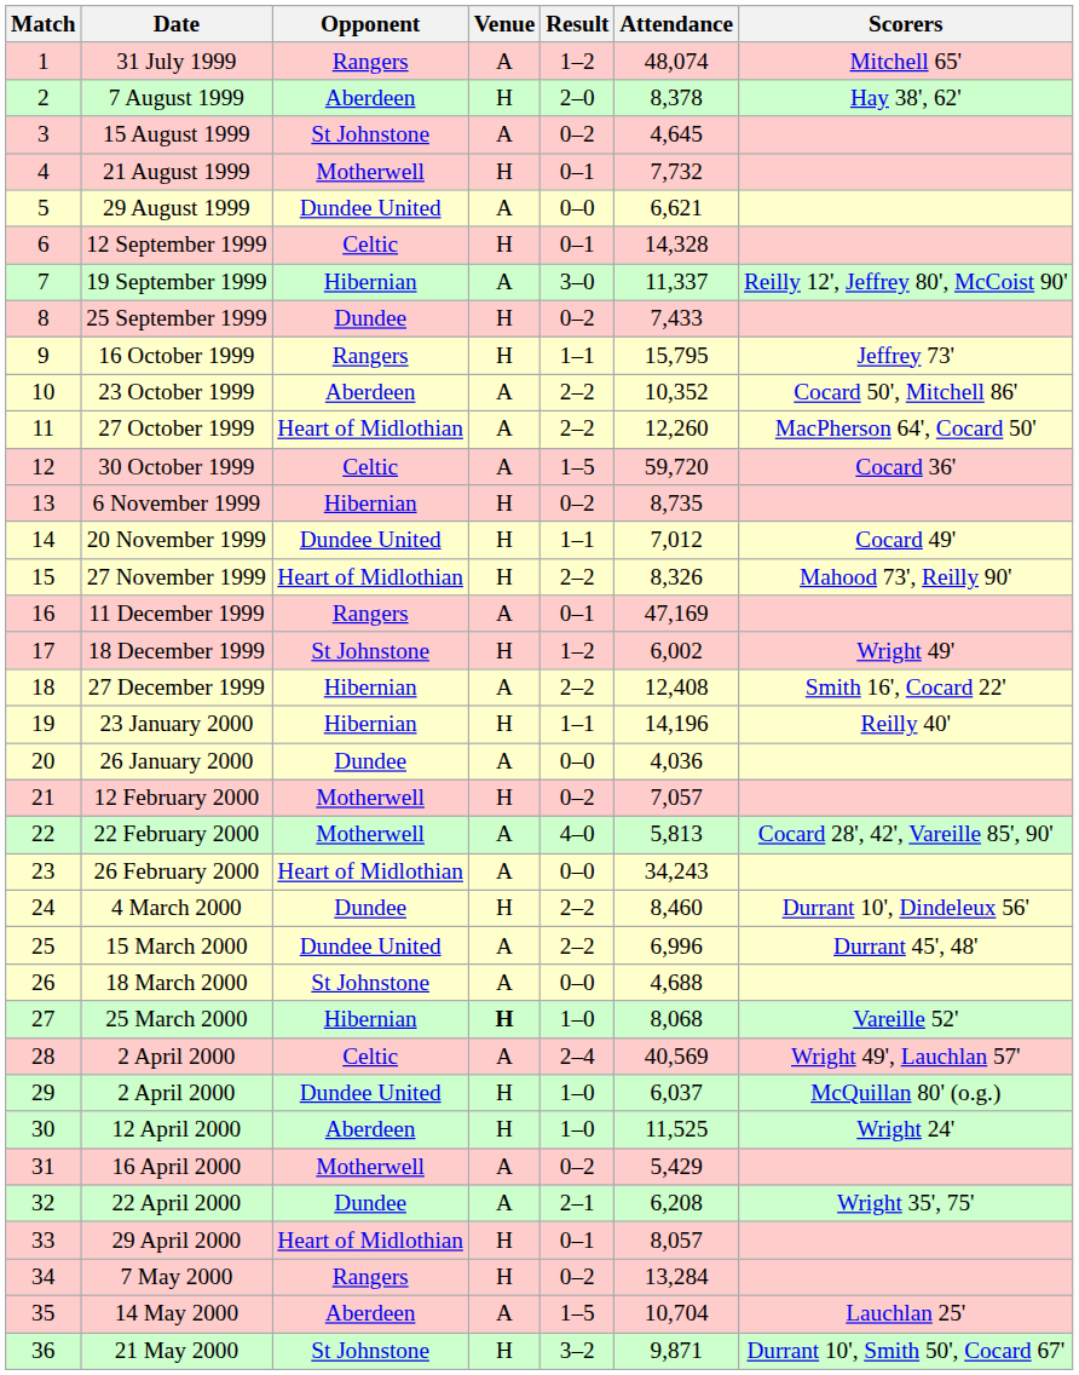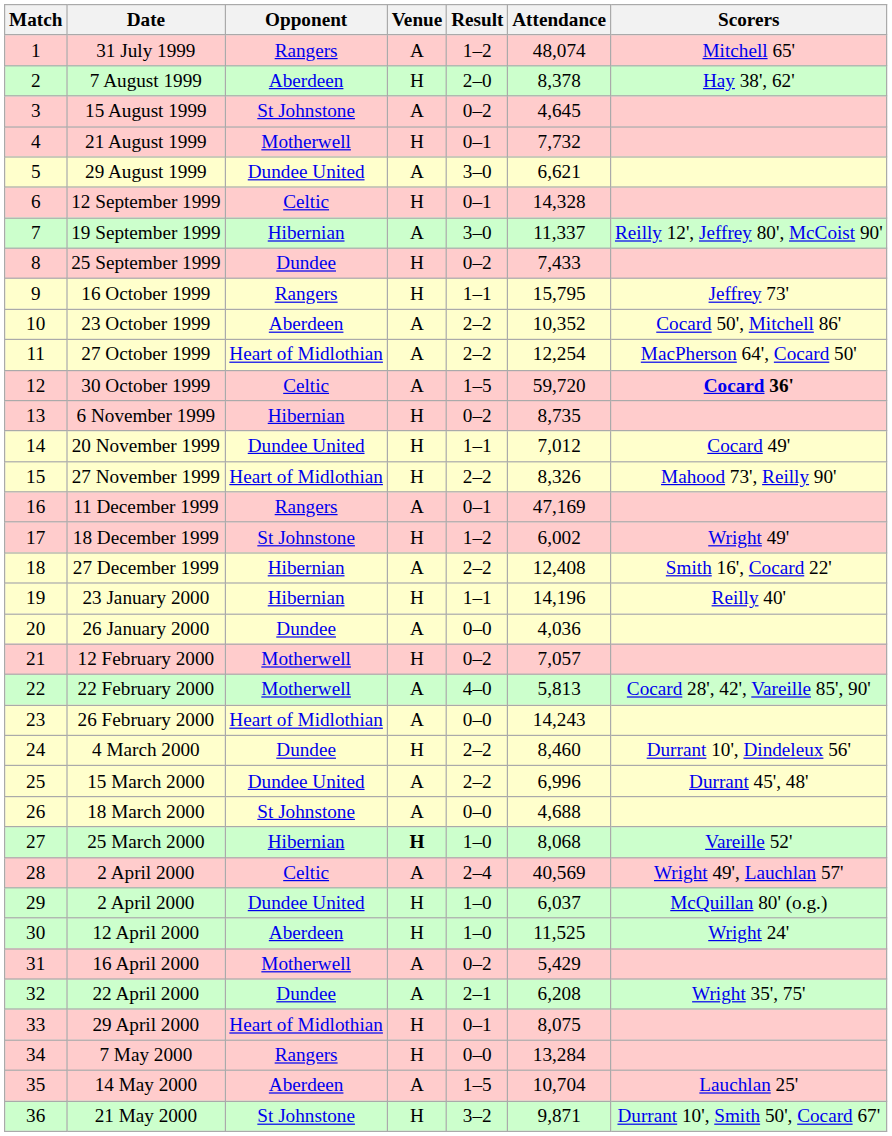29 August 1999 | Result: 0–0 -> 3–0
27 October 1999 | Attendance: 12,260 -> 12,254
30 October 1999 | Scorers: normal -> bold
26 February 2000 | Attendance: 34,243 -> 14,243
29 April 2000 | Attendance: 8,057 -> 8,075
7 May 2000 | Result: 0–2 -> 0–0
